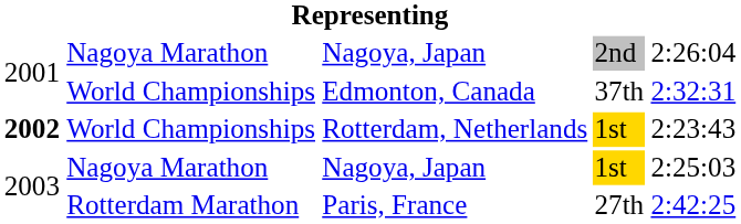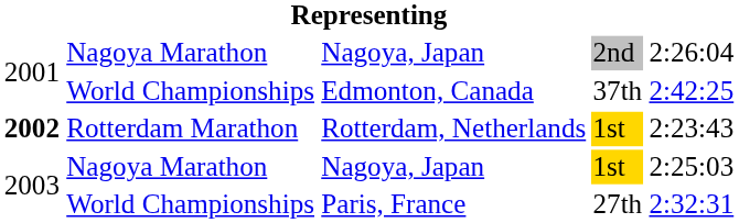Edmonton, Canada | column 5: 2:32:31 -> 2:42:25
Rotterdam, Netherlands | column 2: World Championships -> Rotterdam Marathon
Paris, France | column 2: Rotterdam Marathon -> World Championships
Paris, France | column 5: 2:42:25 -> 2:32:31
